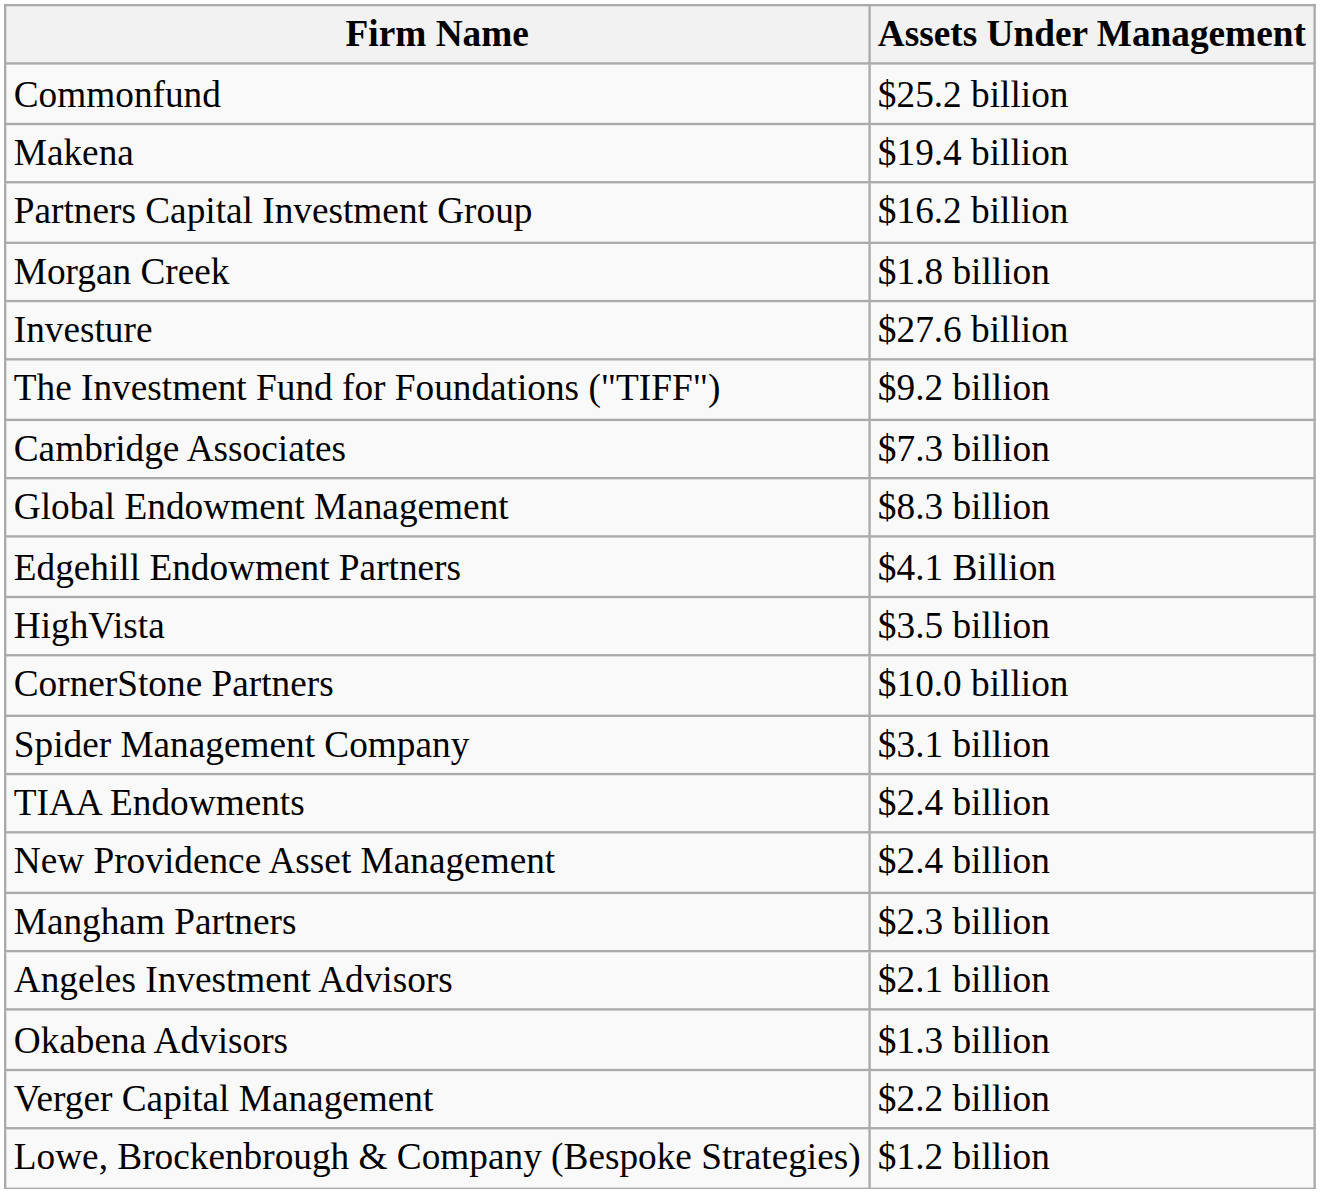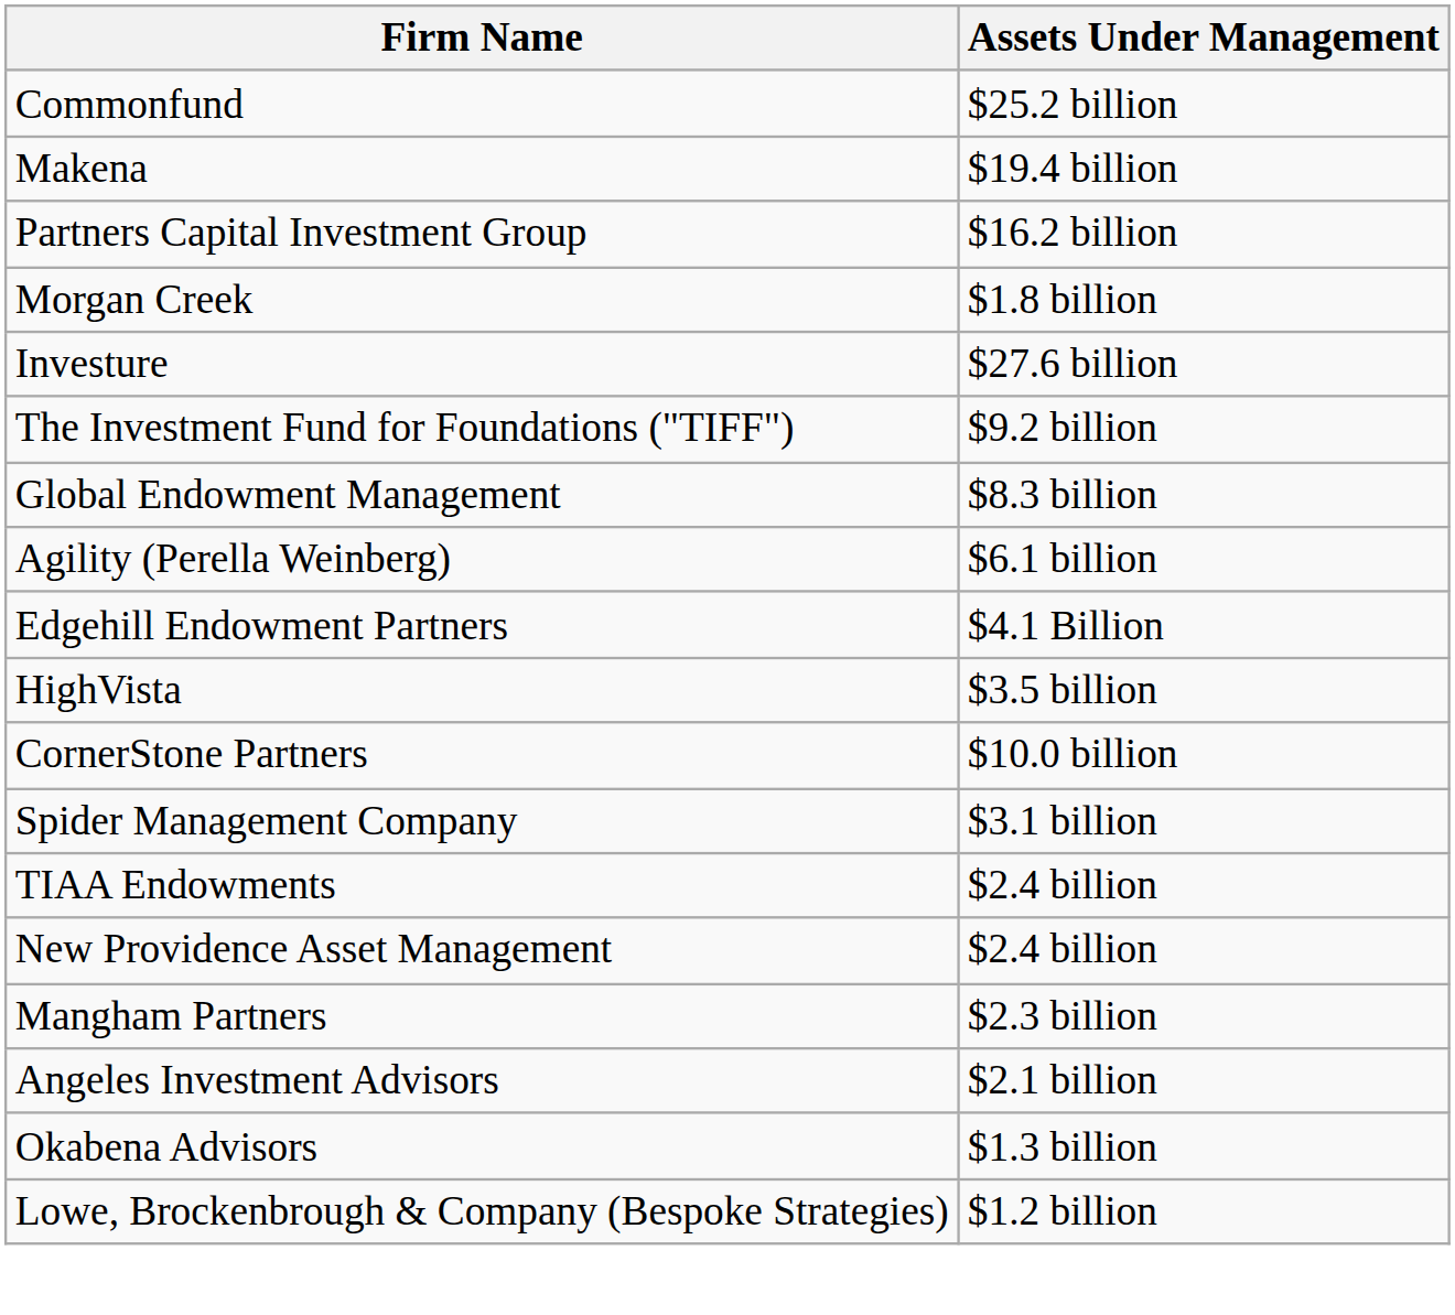- row: Cambridge Associates | $7.3 billion
+ row: Agility (Perella Weinberg) | $6.1 billion
- row: Verger Capital Management | $2.2 billion
